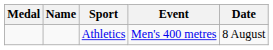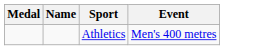- column: Date | 8 August
